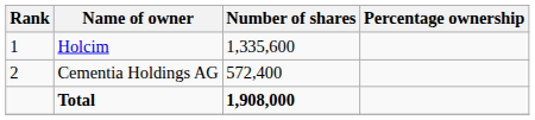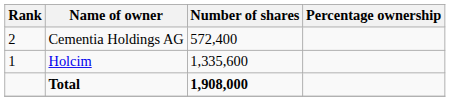rows swapped: Holcim <-> Cementia Holdings AG
